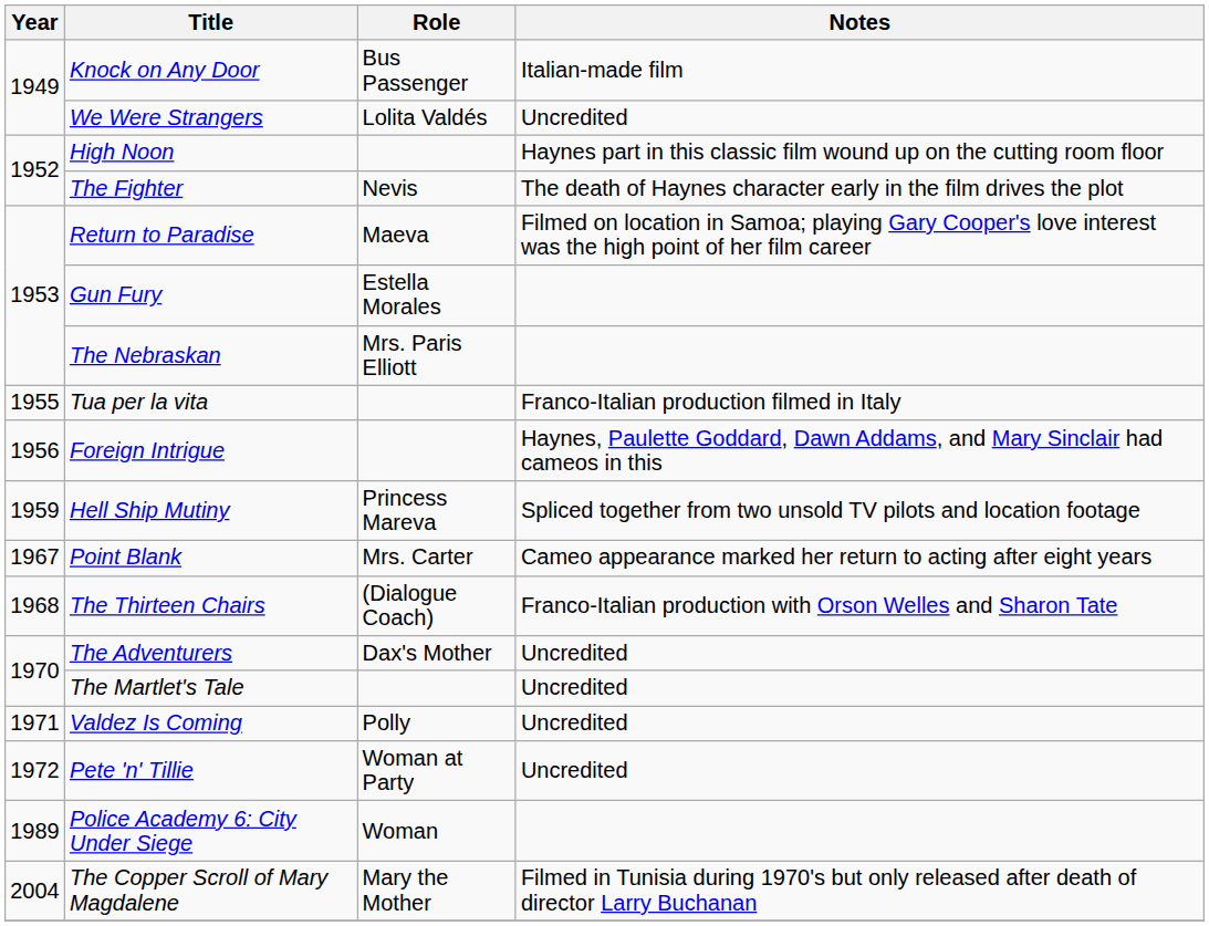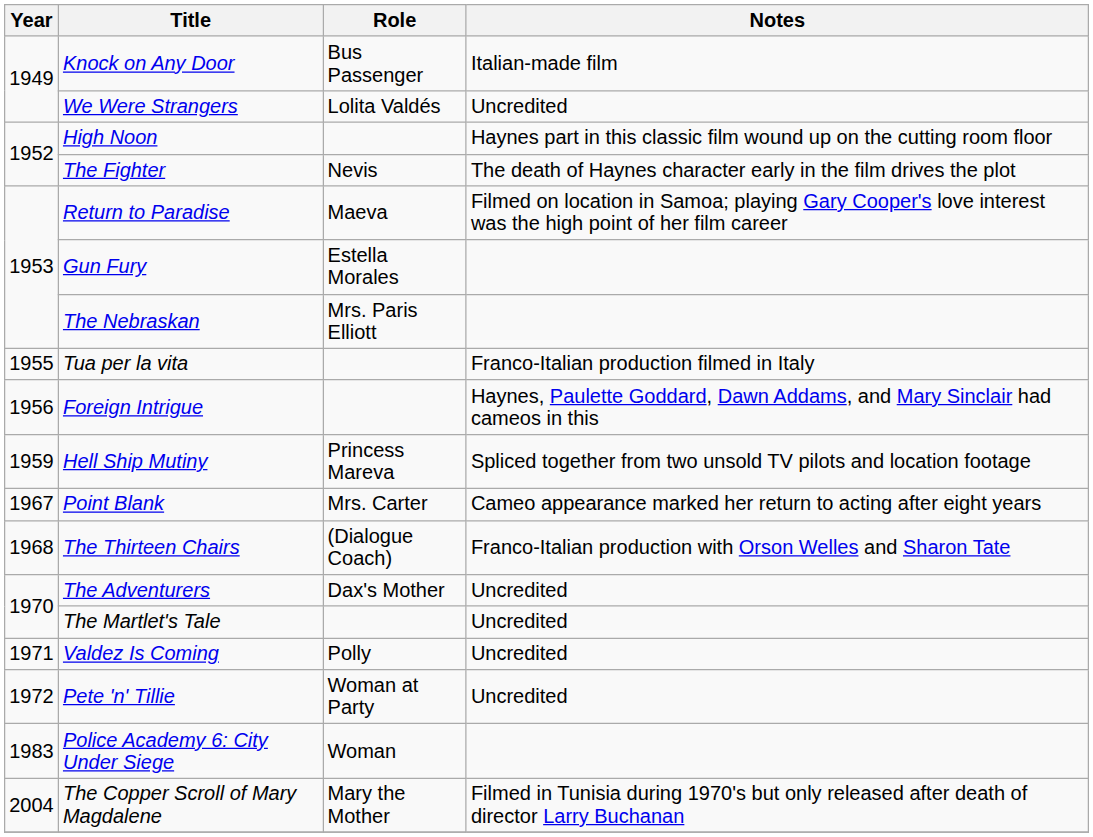Police Academy 6: City Under Siege | Year: 1989 -> 1983
